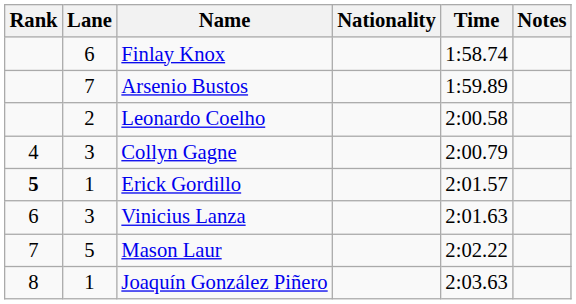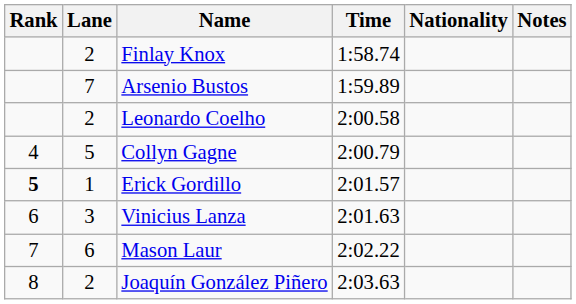columns swapped: Nationality <-> Time
Finlay Knox | Lane: 6 -> 2
Collyn Gagne | Lane: 3 -> 5
Mason Laur | Lane: 5 -> 6
Joaquín González Piñero | Lane: 1 -> 2
